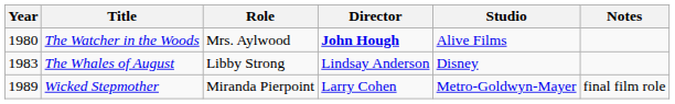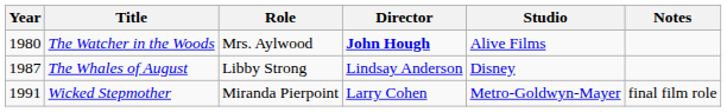The Whales of August | Year: 1983 -> 1987
Wicked Stepmother | Year: 1989 -> 1991
